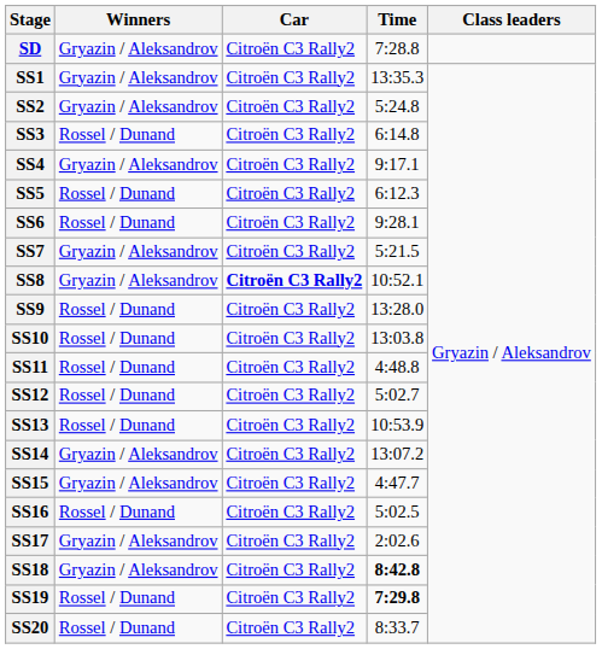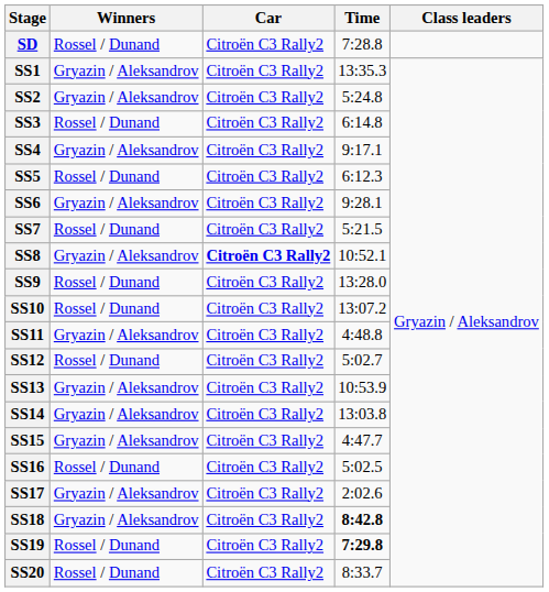SD | Winners: Gryazin / Aleksandrov -> Rossel / Dunand
SS6 | Winners: Rossel / Dunand -> Gryazin / Aleksandrov
SS7 | Winners: Gryazin / Aleksandrov -> Rossel / Dunand
SS10 | Time: 13:03.8 -> 13:07.2
SS11 | Winners: Rossel / Dunand -> Gryazin / Aleksandrov
SS13 | Winners: Rossel / Dunand -> Gryazin / Aleksandrov
SS14 | Time: 13:07.2 -> 13:03.8
